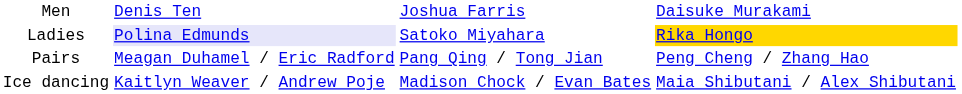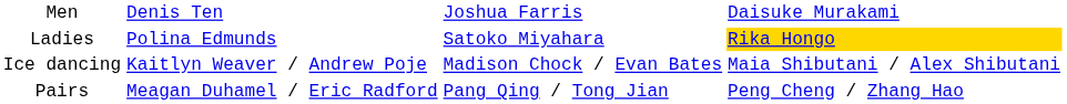Ladies | column 2: lavender background -> no background
rows swapped: Pairs <-> Ice dancing
